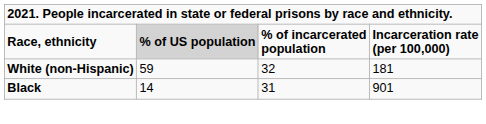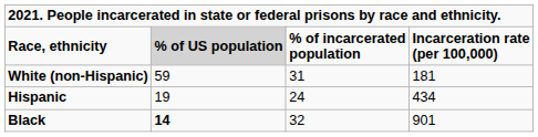White (non-Hispanic) | column 3: 32 -> 31
+ row: Hispanic | 19 | 24 | 434
Black | column 2: normal -> bold
Black | column 3: 31 -> 32
